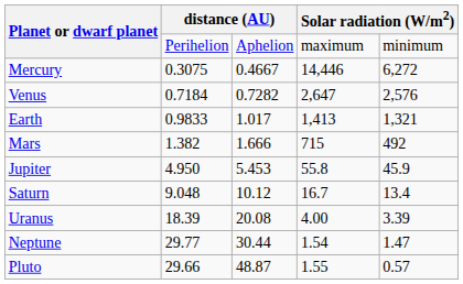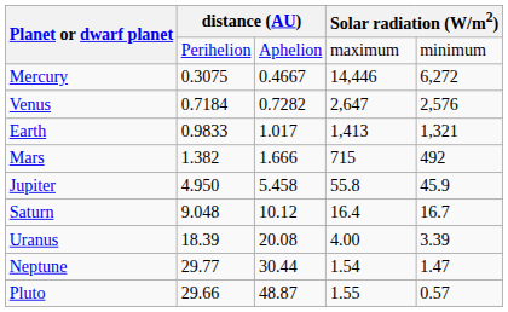Jupiter | column 3: 5.453 -> 5.458
Saturn | column 4: 16.7 -> 16.4
Saturn | column 5: 13.4 -> 16.7
